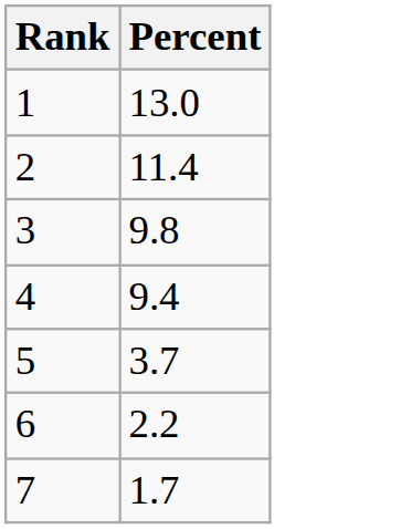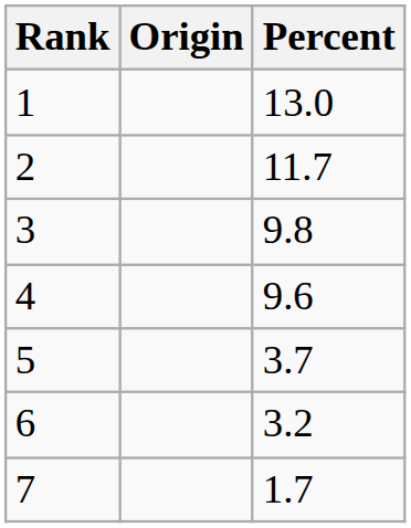+ column: Origin
2 | Percent: 11.4 -> 11.7
4 | Percent: 9.4 -> 9.6
6 | Percent: 2.2 -> 3.2
